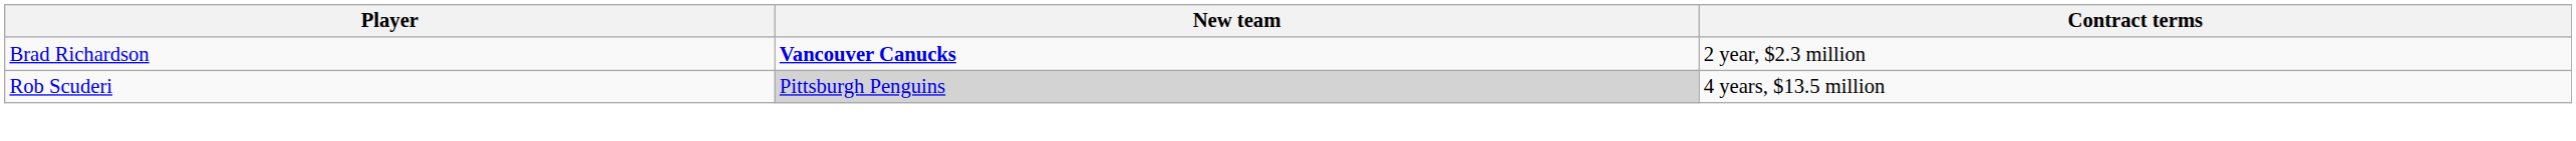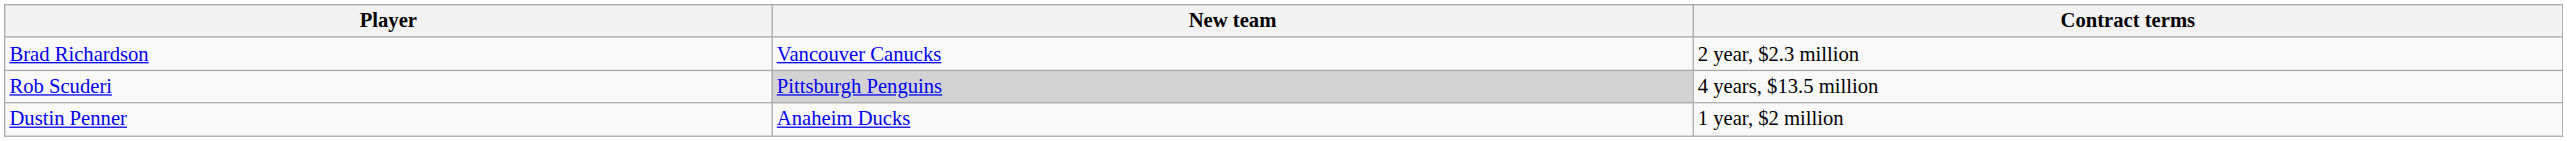Brad Richardson | New team: bold -> normal
+ row: Dustin Penner | Anaheim Ducks | 1 year, $2 million
